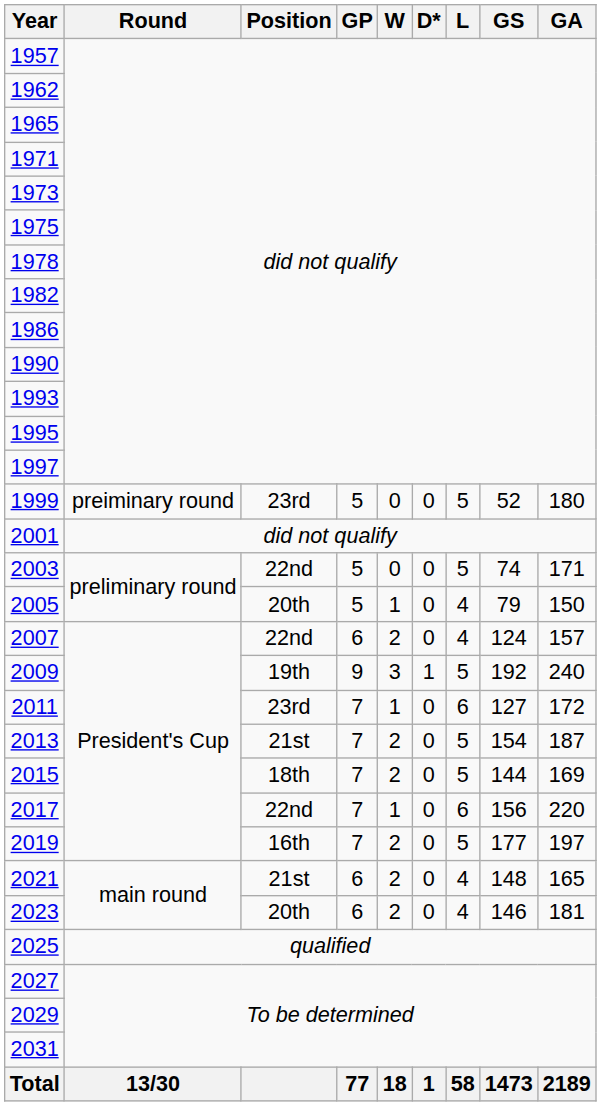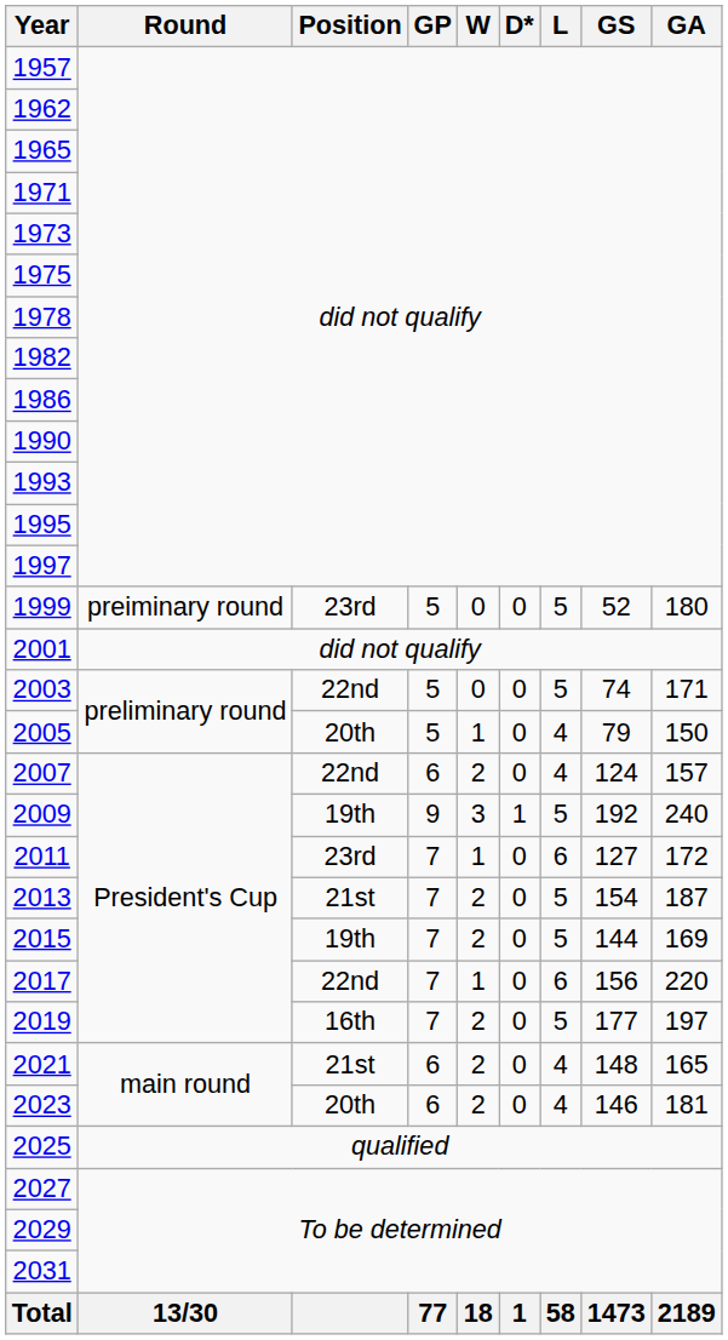2015 | Position: 18th -> 19th
